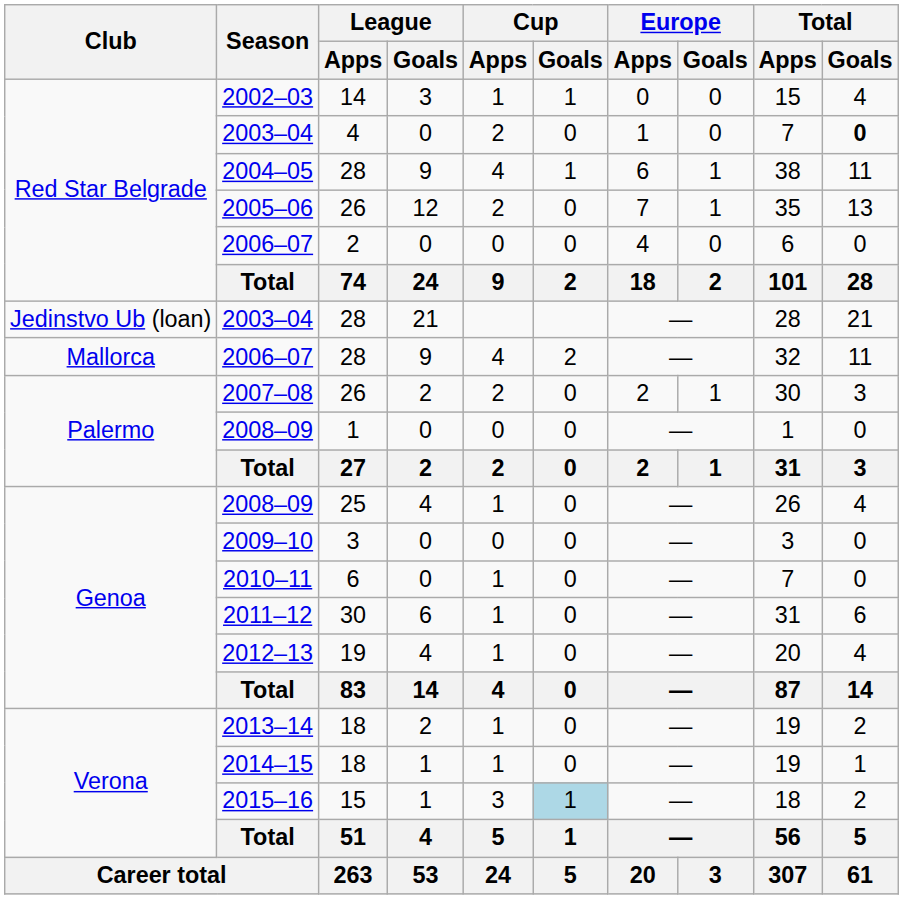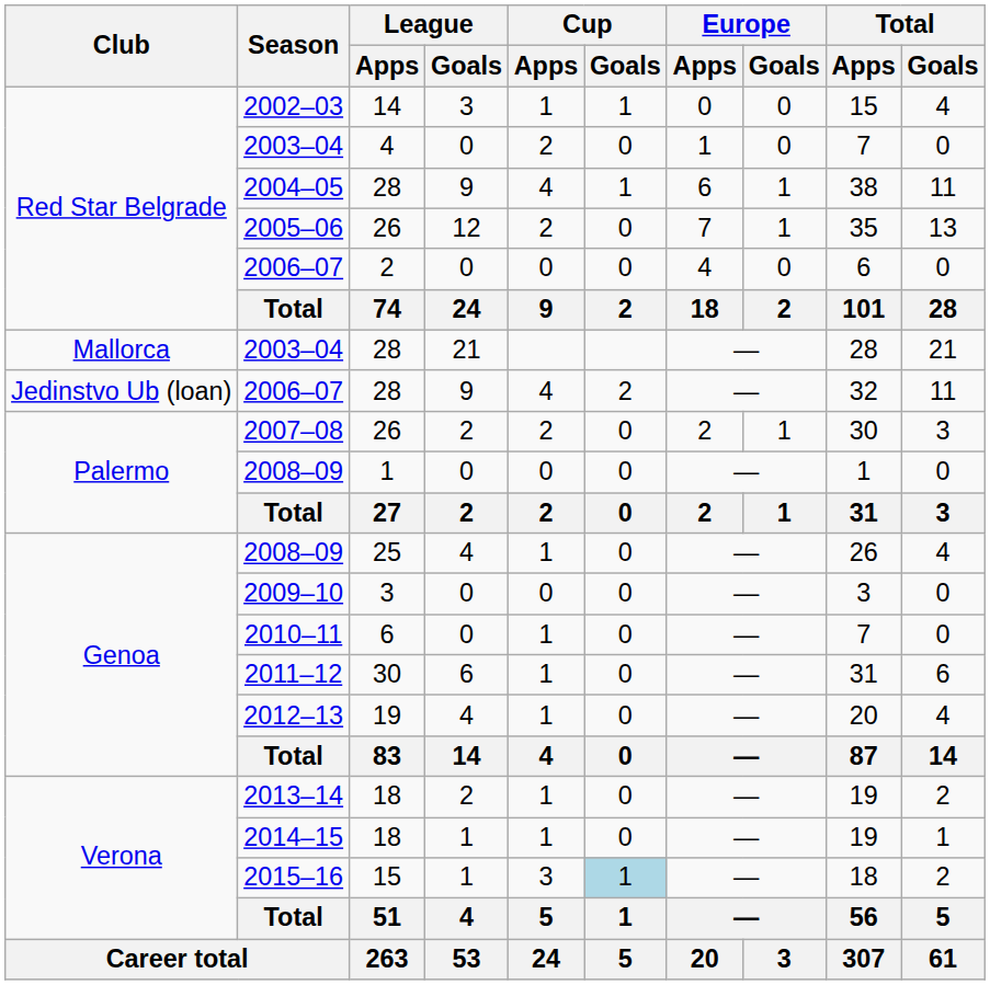2003–04 / 4 | Total / Goals: bold -> normal
2003–04 / 28 | Club: Jedinstvo Ub (loan) -> Mallorca
2006–07 / 28 | Club: Mallorca -> Jedinstvo Ub (loan)
